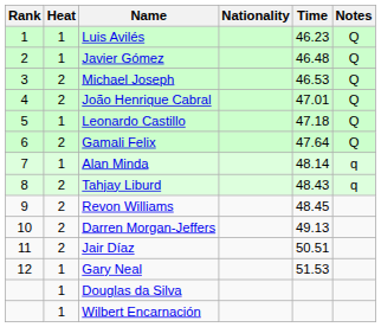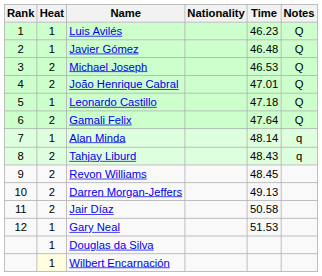Jair Díaz | Time: 50.51 -> 50.58
Wilbert Encarnación | Heat: no background -> lightyellow background
